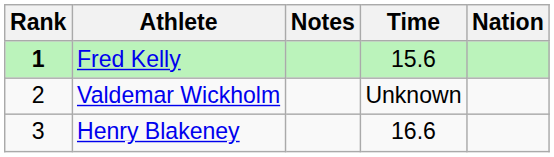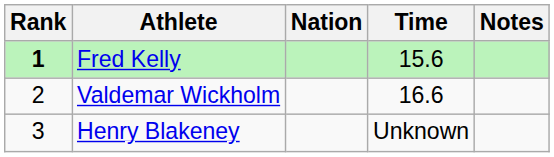columns swapped: Nation <-> Notes
Valdemar Wickholm | Time: Unknown -> 16.6
Henry Blakeney | Time: 16.6 -> Unknown
